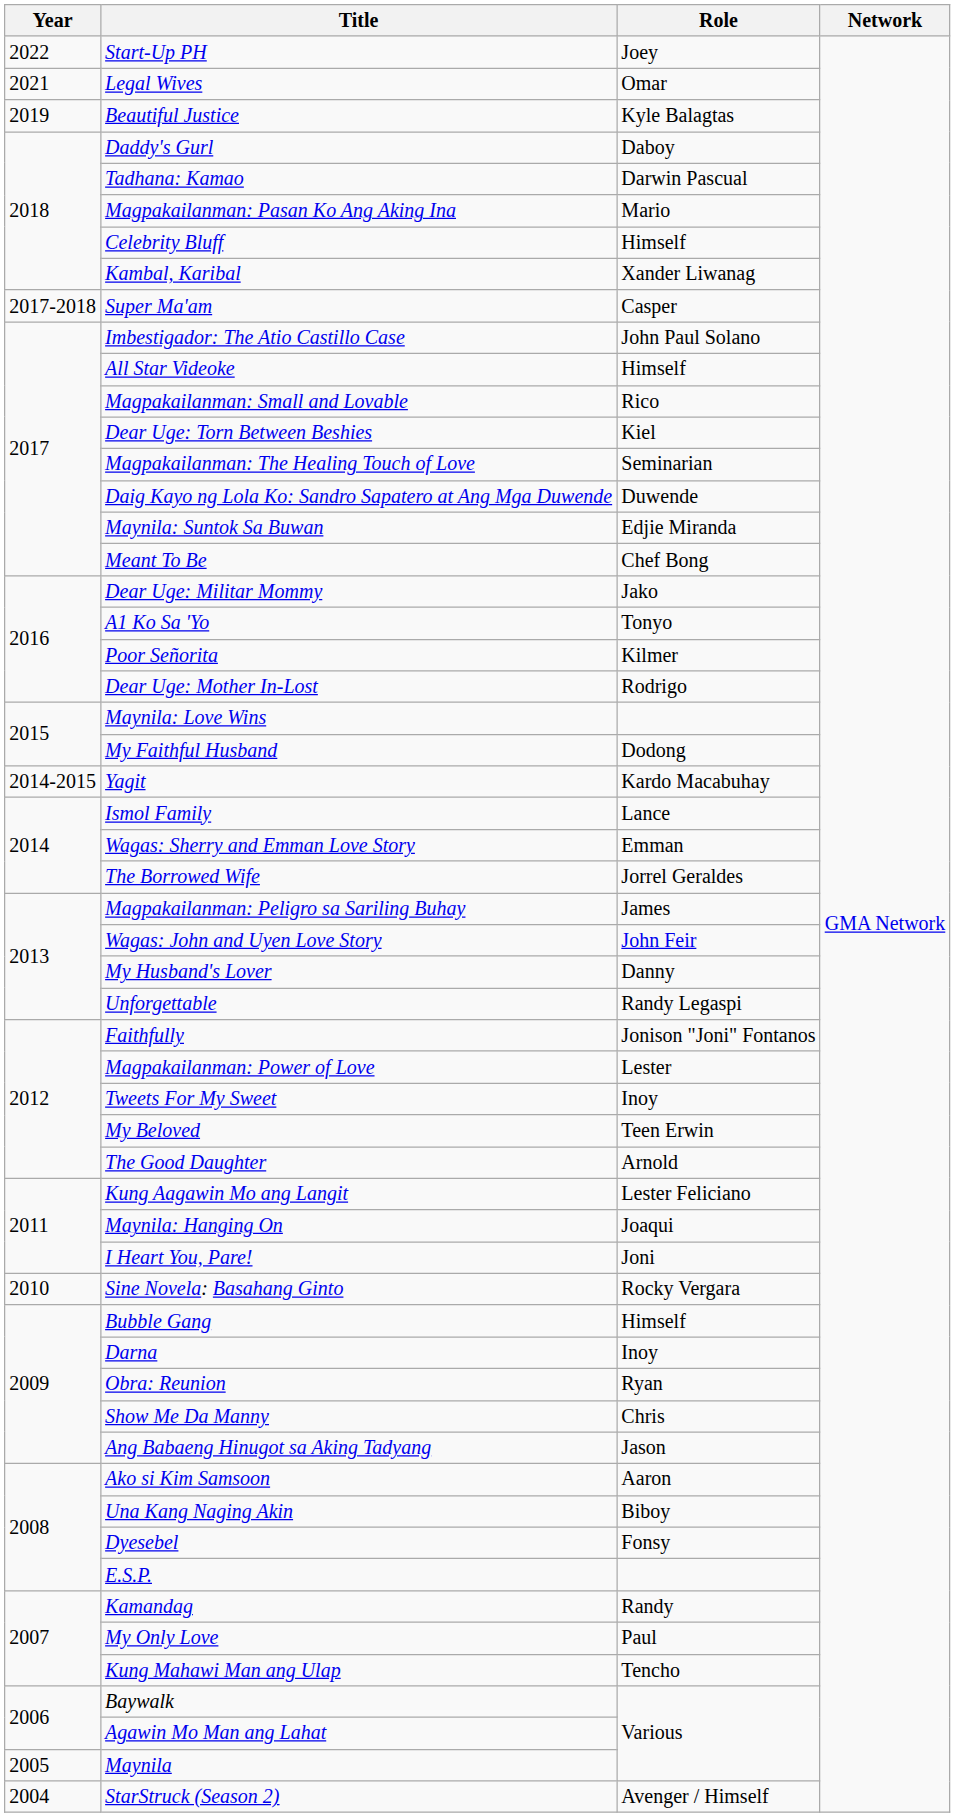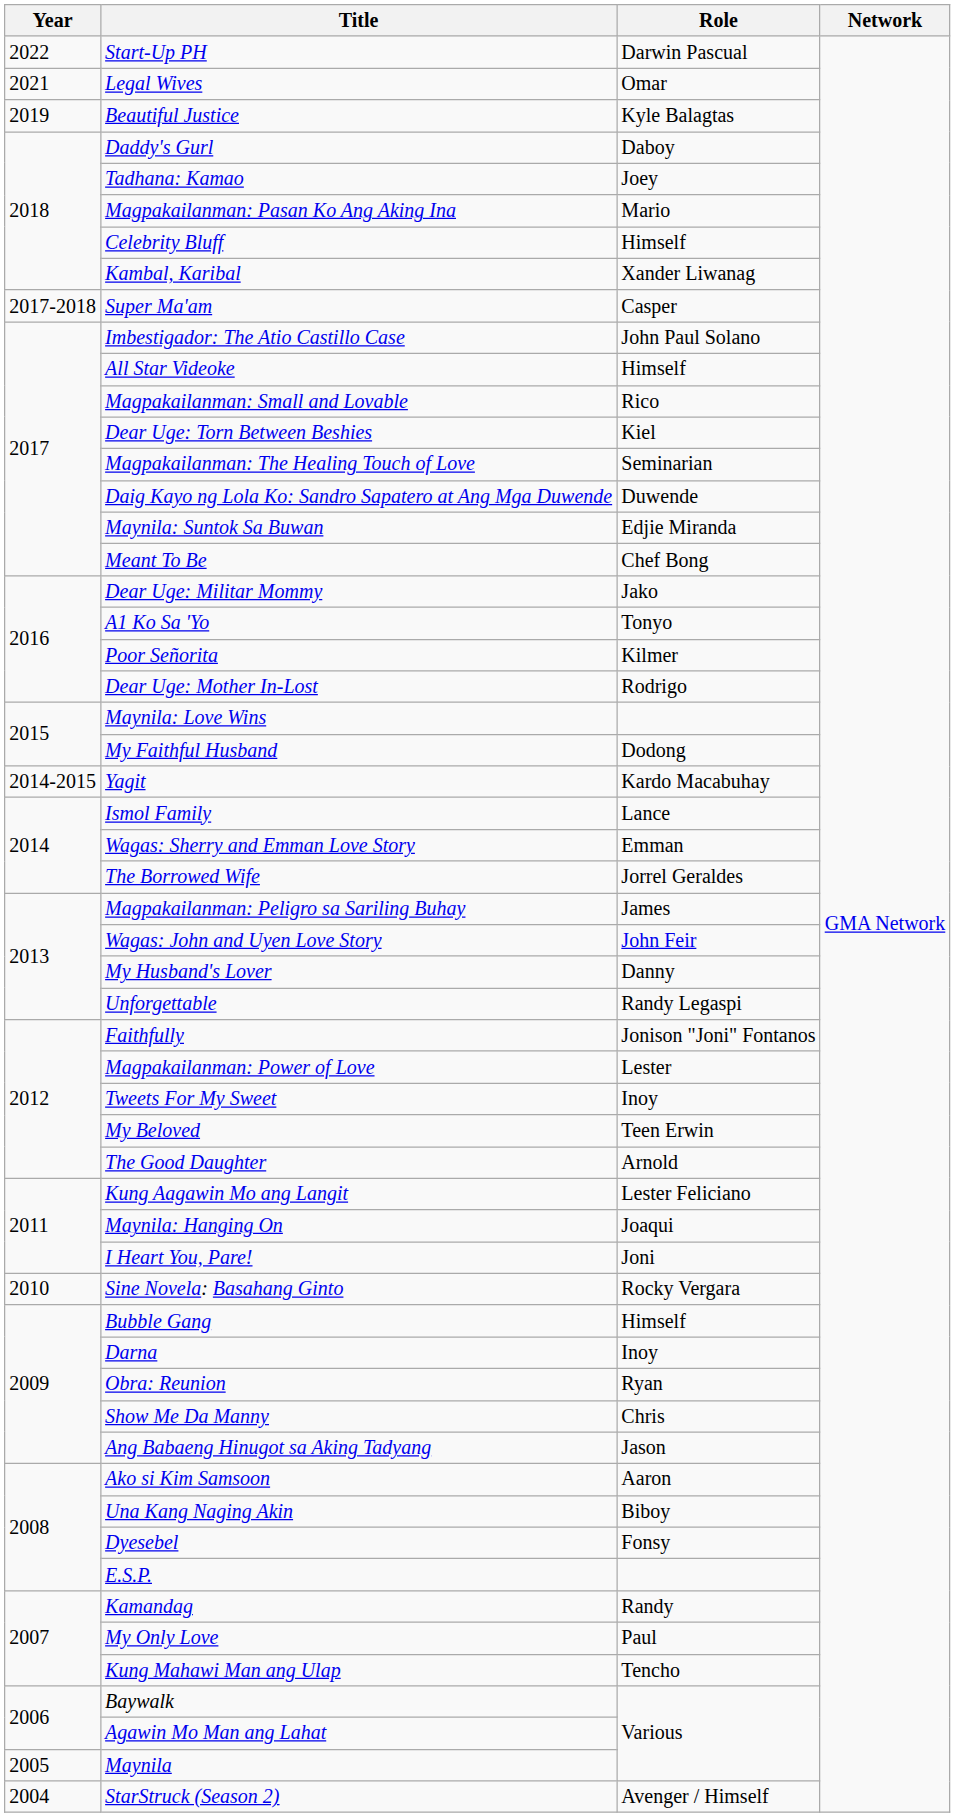Start-Up PH | Role: Joey -> Darwin Pascual
Tadhana: Kamao | Role: Darwin Pascual -> Joey
